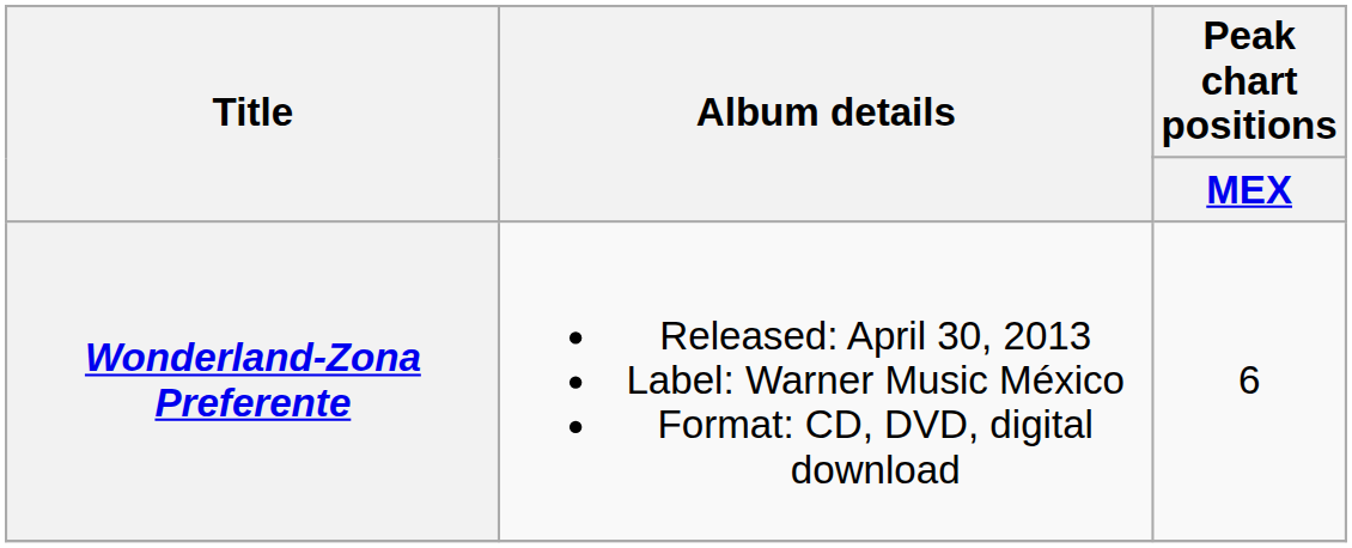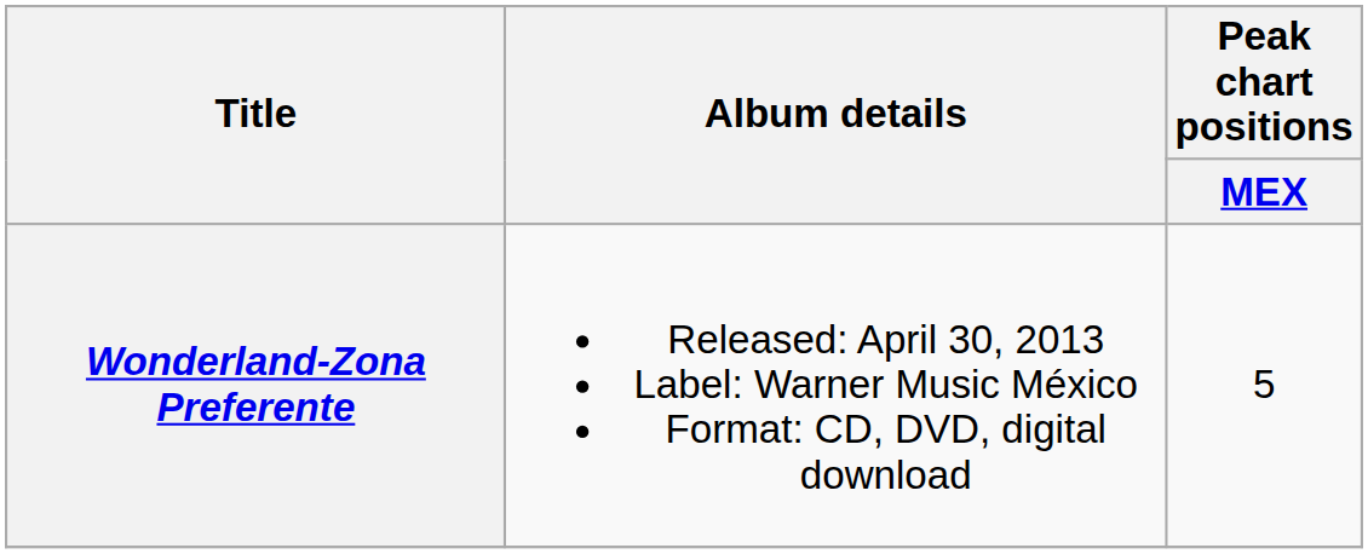Wonderland-Zona Preferente | Peak chart positions / MEX: 6 -> 5
